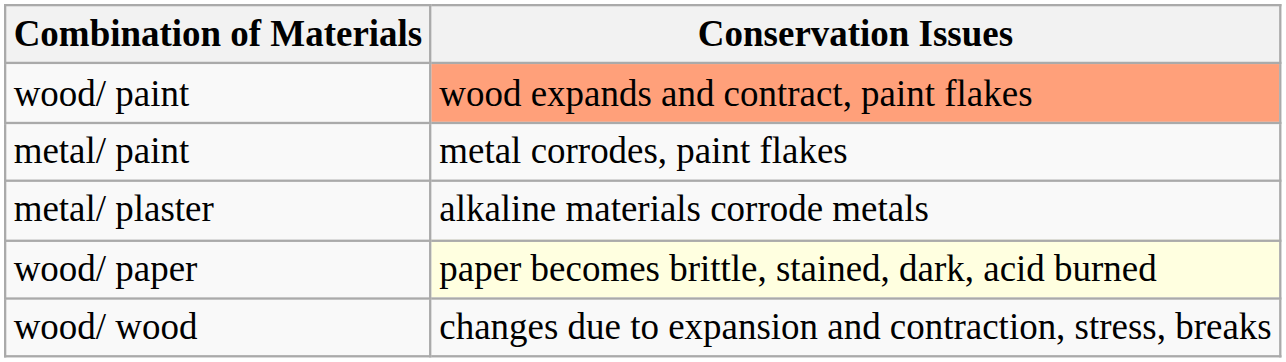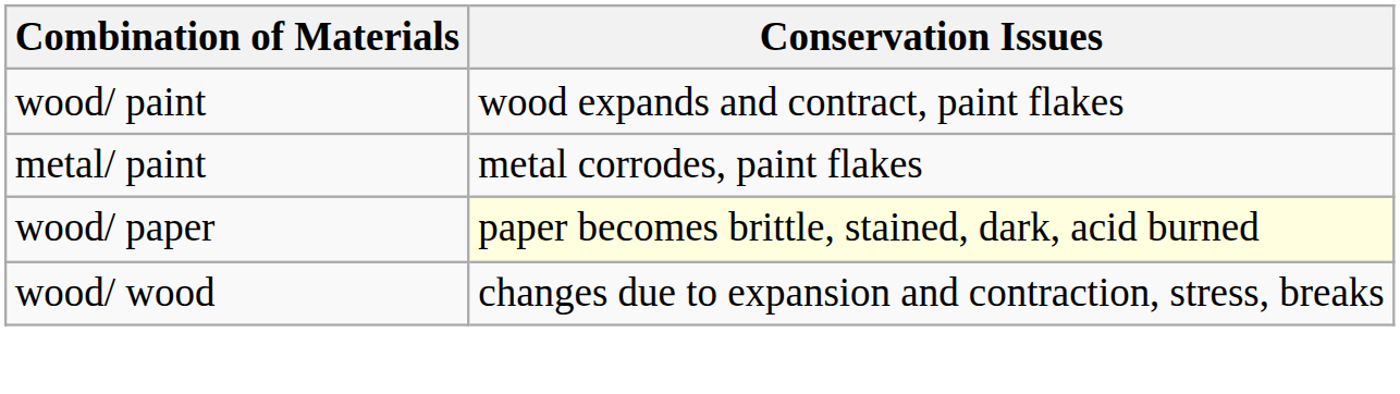wood/ paint | Conservation Issues: lightsalmon background -> no background
- row: metal/ plaster | alkaline materials corrode metals
